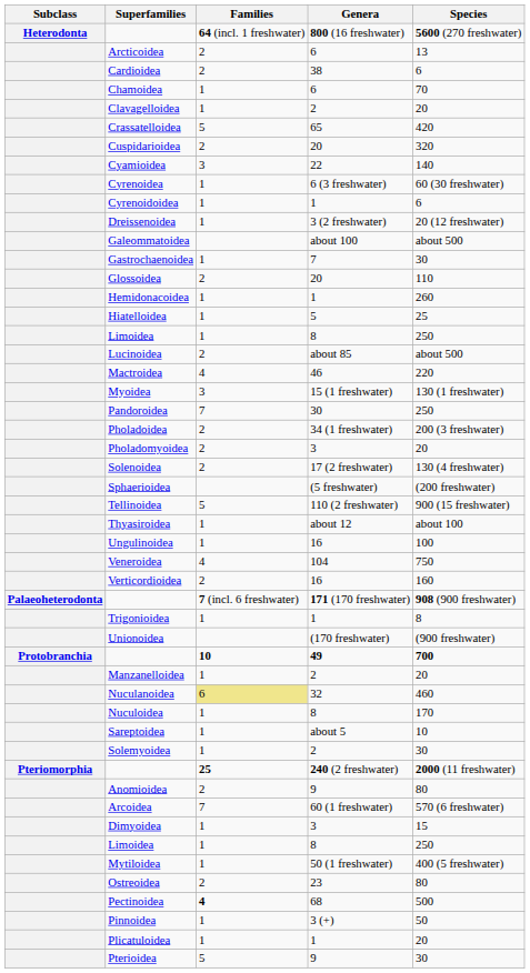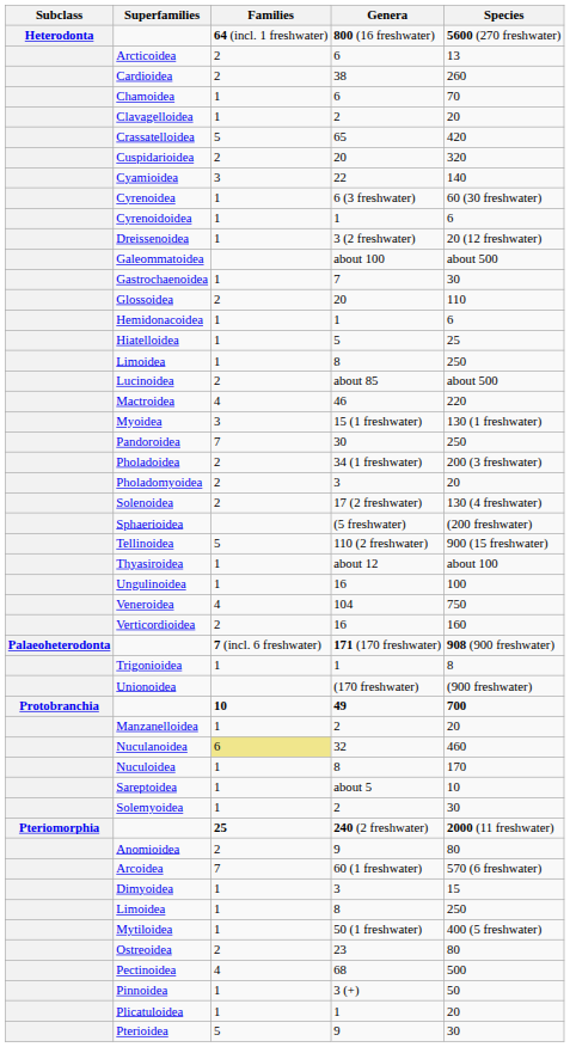Cardioidea | Species: 6 -> 260
Hemidonacoidea | Species: 260 -> 6
Pectinoidea | Families: bold -> normal
